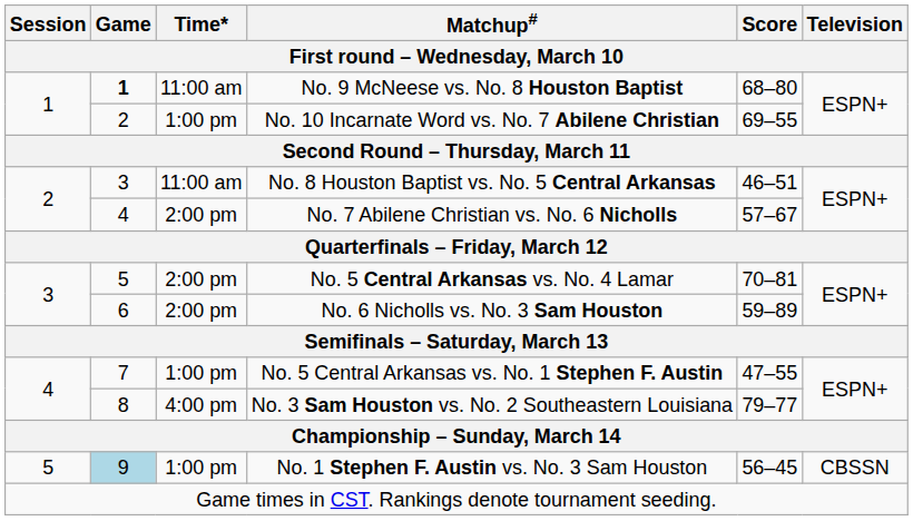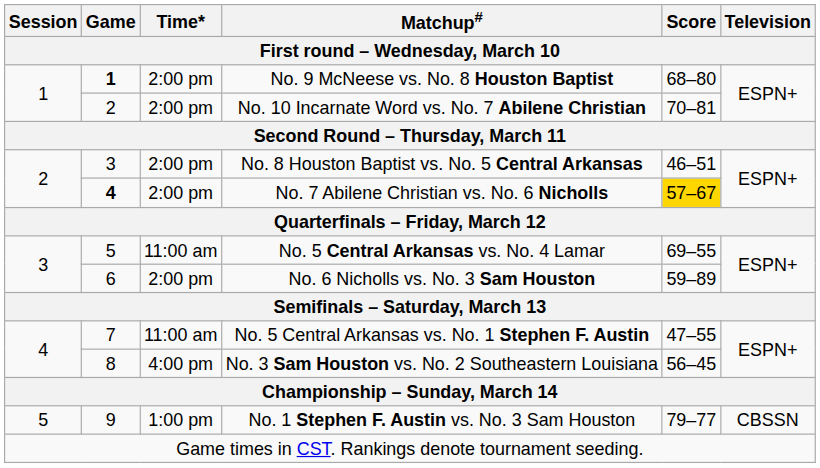No. 9 McNeese vs. No. 8 Houston Baptist | Time* / First round – Wednesday, March 10: 11:00 am -> 2:00 pm
No. 10 Incarnate Word vs. No. 7 Abilene Christian | Time* / First round – Wednesday, March 10: 1:00 pm -> 2:00 pm
No. 10 Incarnate Word vs. No. 7 Abilene Christian | Score / First round – Wednesday, March 10: 69–55 -> 70–81
No. 8 Houston Baptist vs. No. 5 Central Arkansas | Time* / First round – Wednesday, March 10: 11:00 am -> 2:00 pm
No. 7 Abilene Christian vs. No. 6 Nicholls | Game / First round – Wednesday, March 10: normal -> bold
No. 7 Abilene Christian vs. No. 6 Nicholls | Score / First round – Wednesday, March 10: no background -> gold background
No. 5 Central Arkansas vs. No. 4 Lamar | Time* / First round – Wednesday, March 10: 2:00 pm -> 11:00 am
No. 5 Central Arkansas vs. No. 4 Lamar | Score / First round – Wednesday, March 10: 70–81 -> 69–55
No. 5 Central Arkansas vs. No. 1 Stephen F. Austin | Time* / First round – Wednesday, March 10: 1:00 pm -> 11:00 am
No. 3 Sam Houston vs. No. 2 Southeastern Louisiana | Score / First round – Wednesday, March 10: 79–77 -> 56–45
No. 1 Stephen F. Austin vs. No. 3 Sam Houston | Game / First round – Wednesday, March 10: lightblue background -> no background
No. 1 Stephen F. Austin vs. No. 3 Sam Houston | Score / First round – Wednesday, March 10: 56–45 -> 79–77
